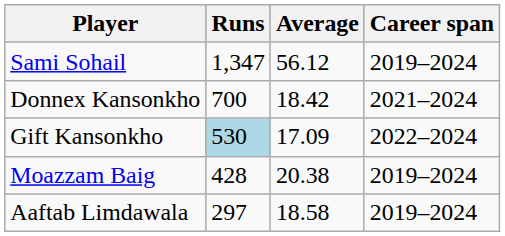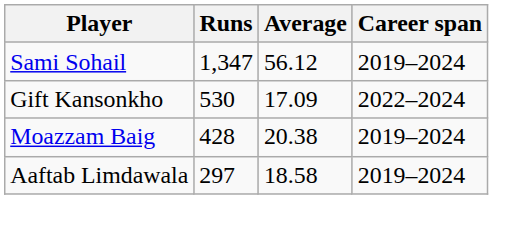- row: Donnex Kansonkho | 700 | 18.42 | 2021–2024
Gift Kansonkho | Runs: lightblue background -> no background
